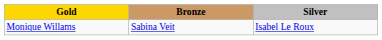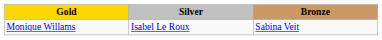columns swapped: Silver <-> Bronze
